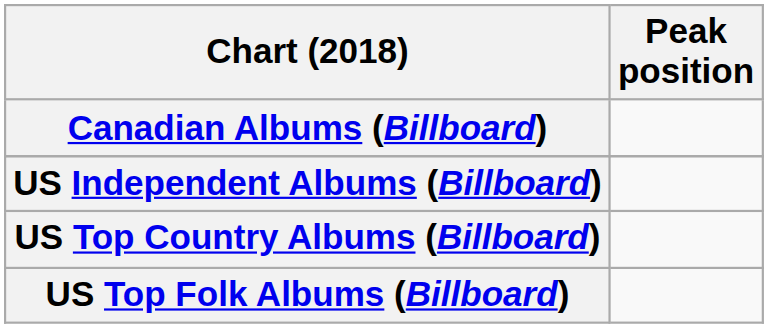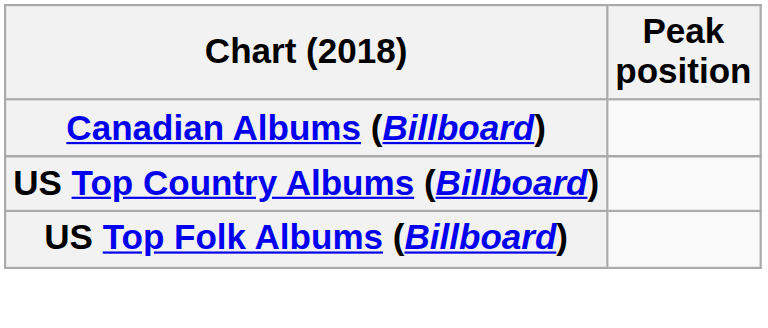- row: US Independent Albums (Billboard)
